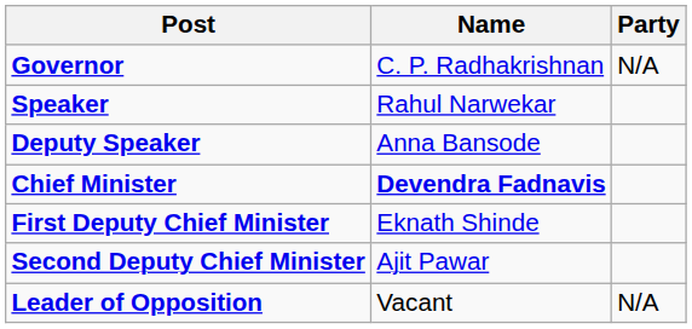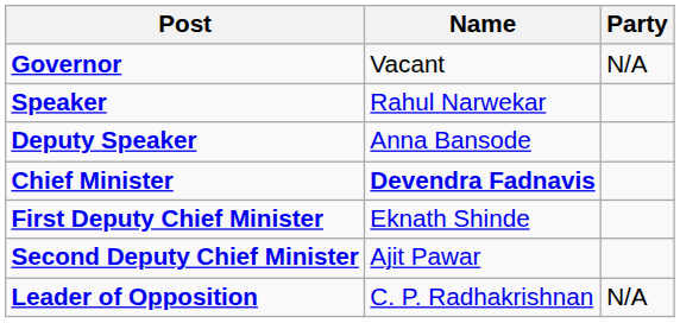Governor | Name: C. P. Radhakrishnan -> Vacant
Leader of Opposition | Name: Vacant -> C. P. Radhakrishnan
